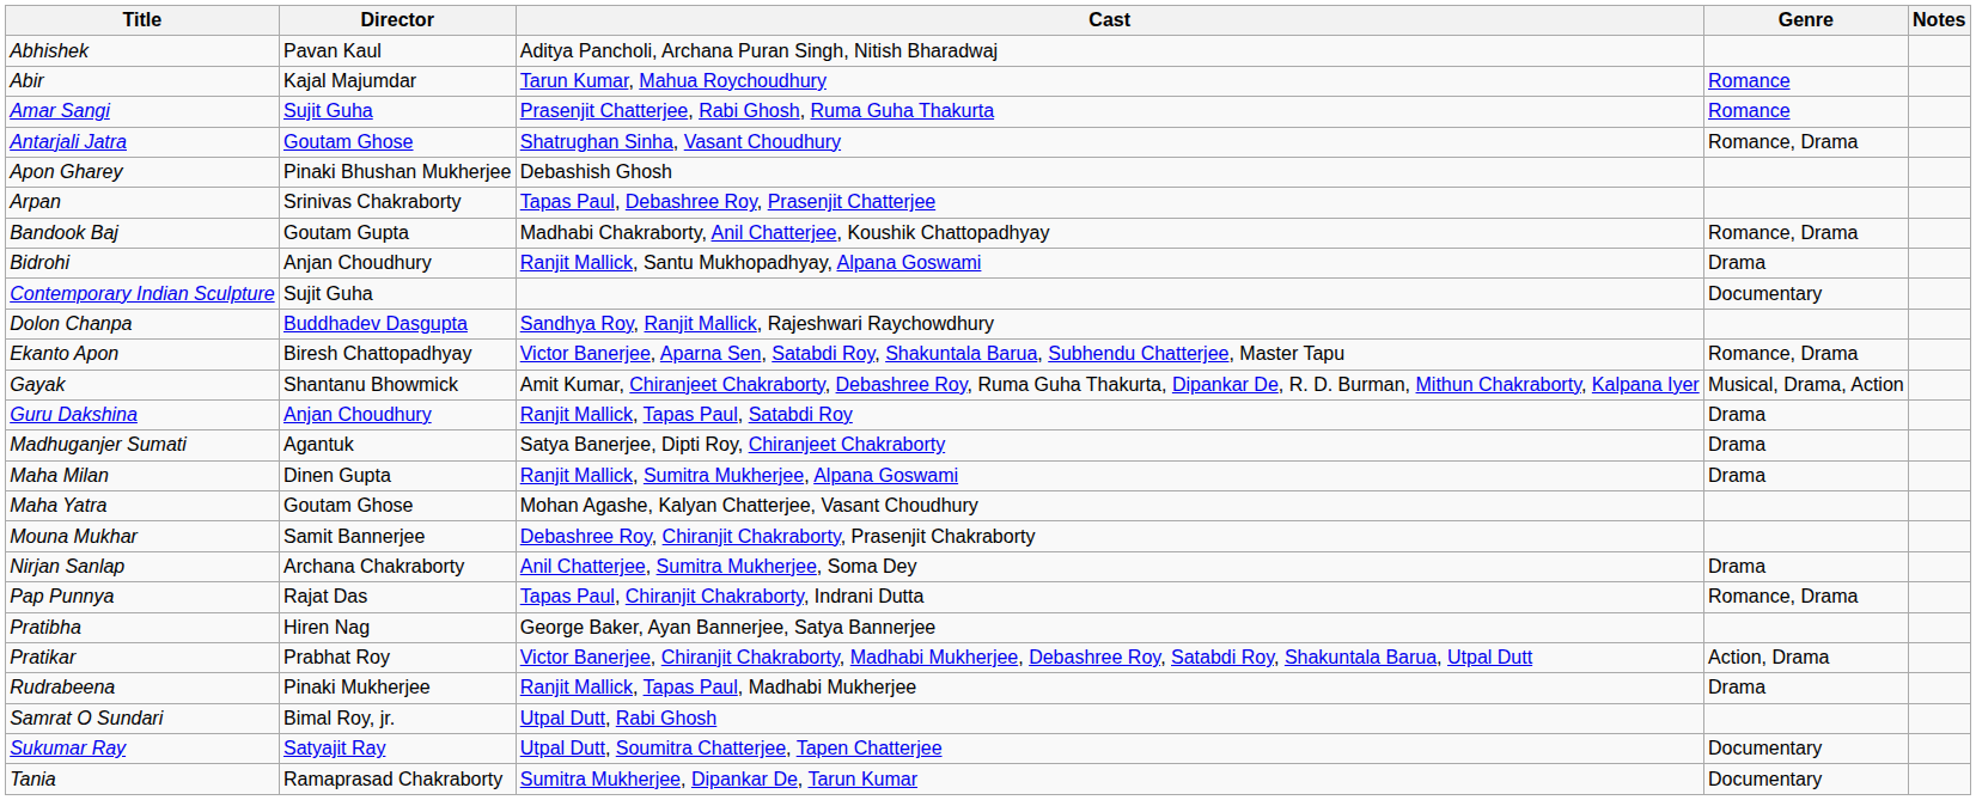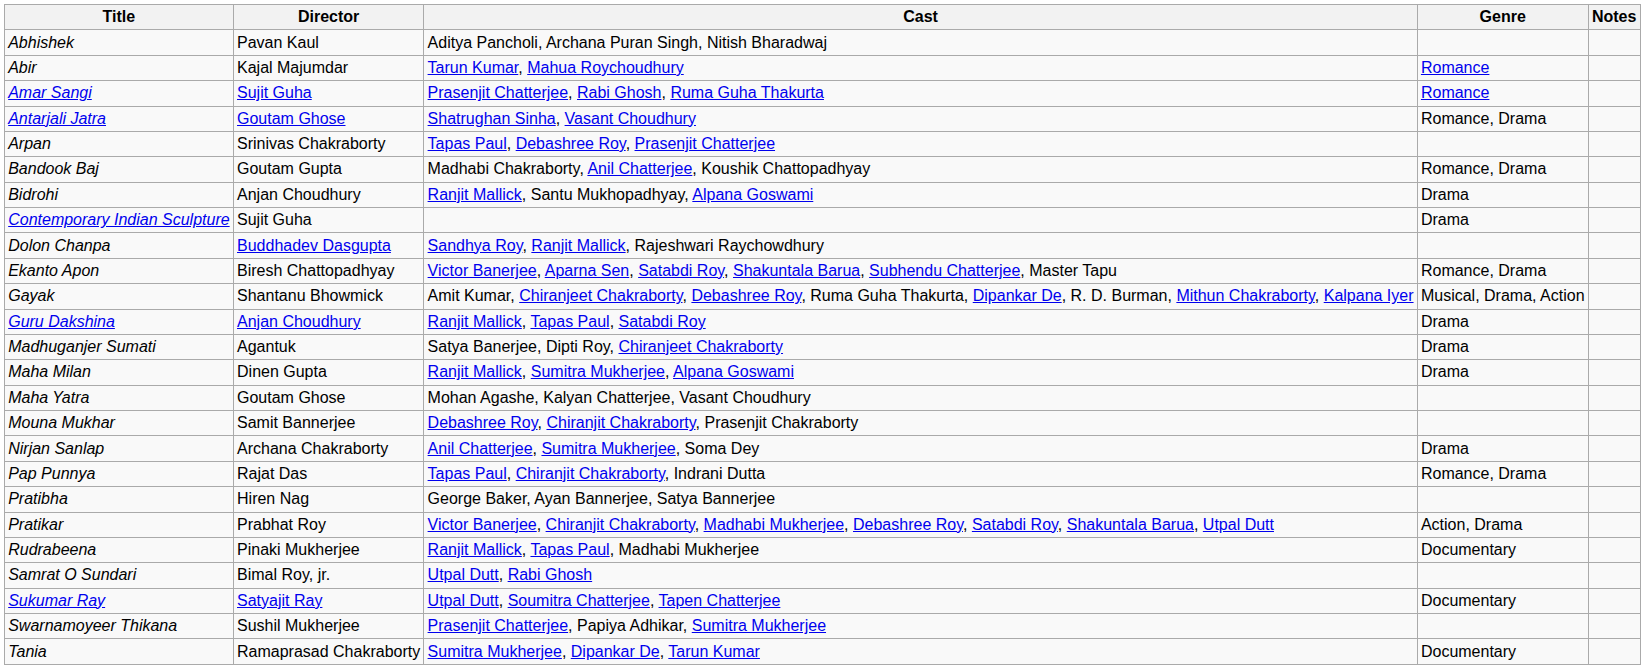- row: Apon Gharey | Pinaki Bhushan Mukherjee | Debashish Ghosh
Contemporary Indian Sculpture | Genre: Documentary -> Drama
Rudrabeena | Genre: Drama -> Documentary
+ row: Swarnamoyeer Thikana | Sushil Mukherjee | Prasenjit Chatterjee, Papiya Adhikar, Sumitra Mukherjee
